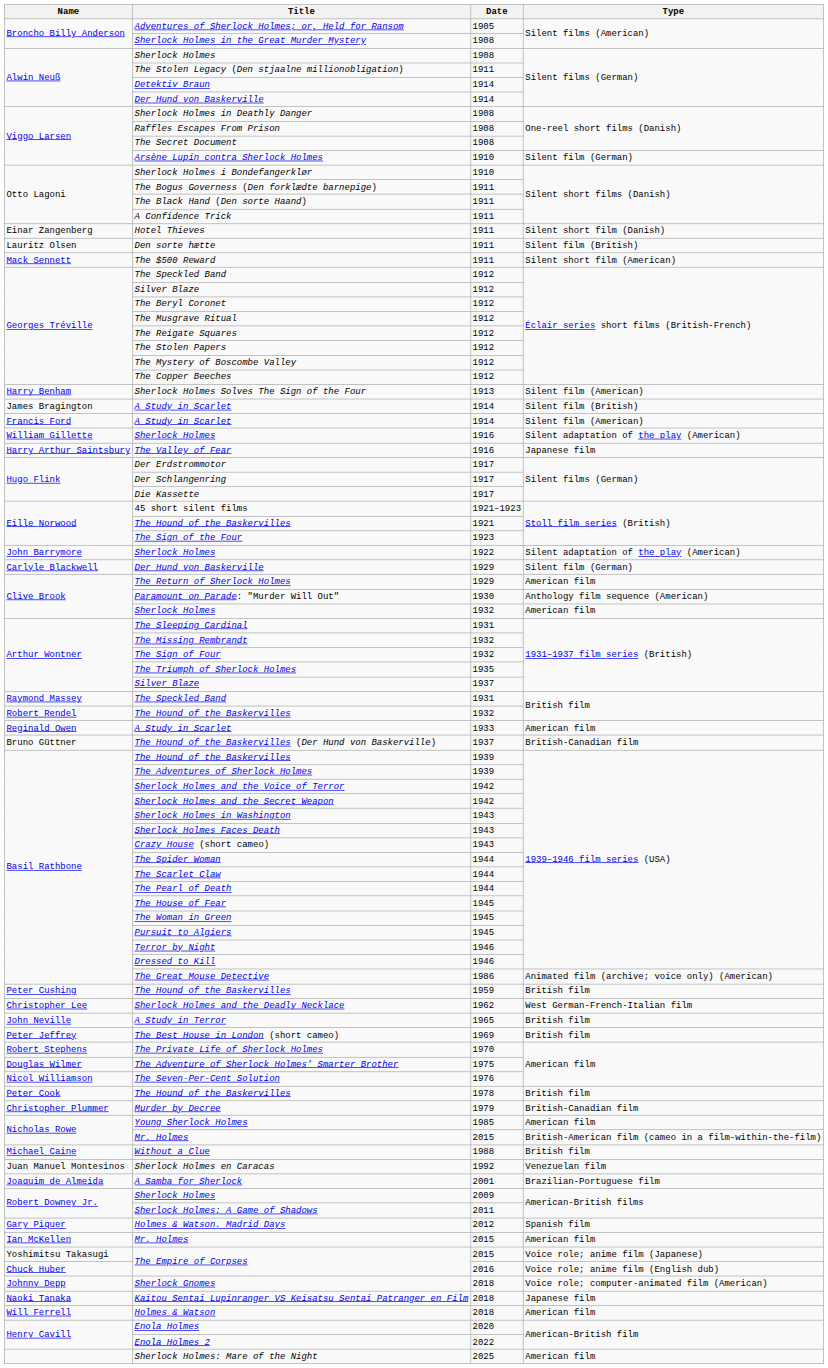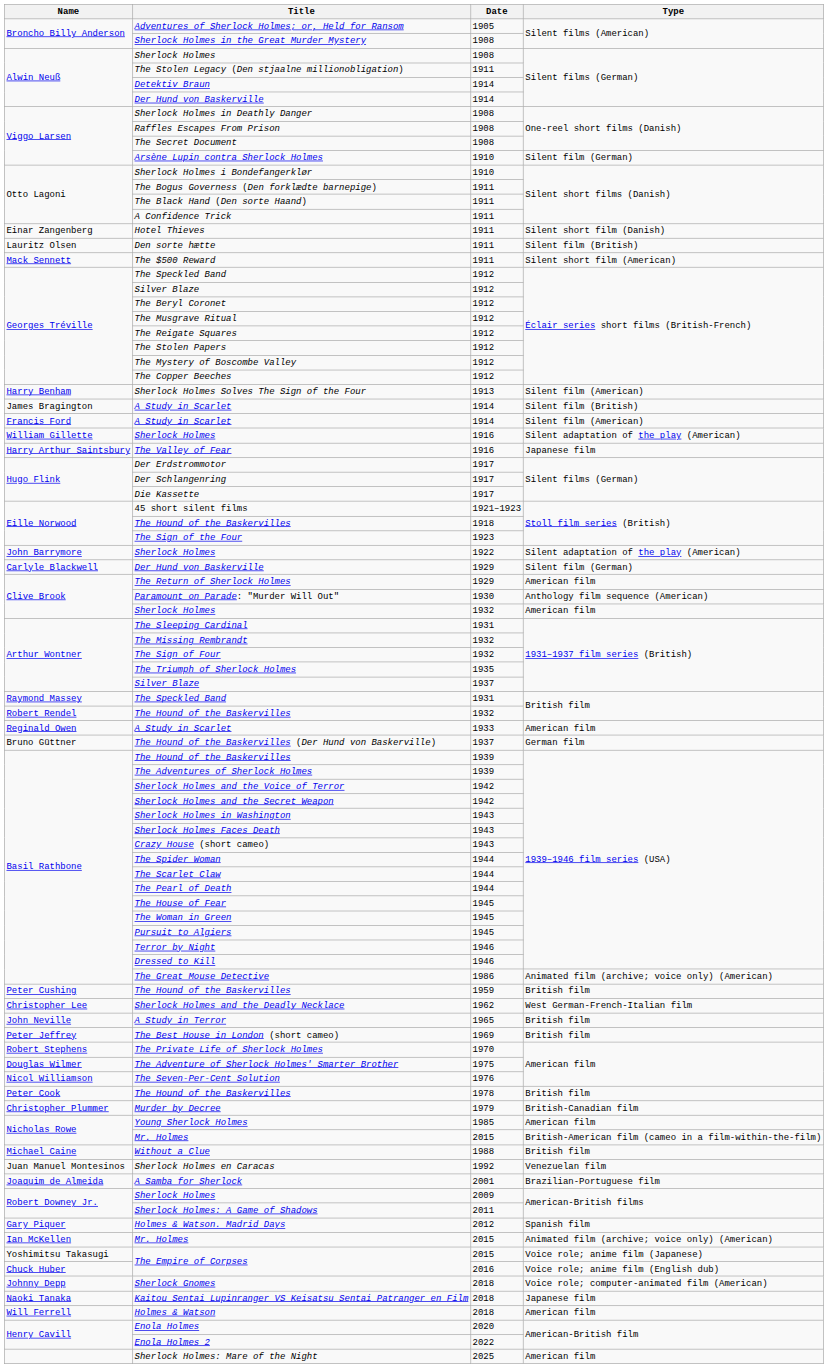Eille Norwood / The Hound of the Baskervilles | Date: 1921 -> 1918
The Hound of the Baskervilles (Der Hund von Baskerville) | Type: British-Canadian film -> German film
Ian McKellen / Mr. Holmes | Type: American film -> Animated film (archive; voice only) (American)
